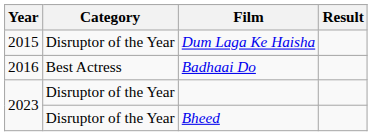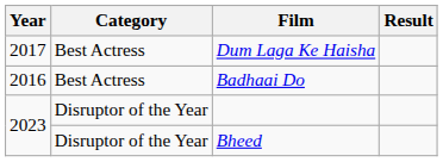Dum Laga Ke Haisha | Year: 2015 -> 2017
Dum Laga Ke Haisha | Category: Disruptor of the Year -> Best Actress
